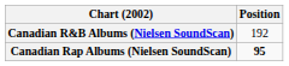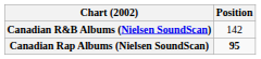Canadian R&B Albums (Nielsen SoundScan) | Position: 192 -> 142
